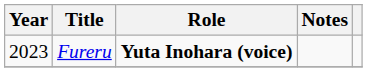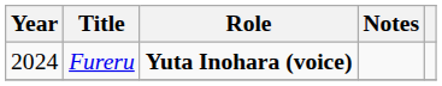Fureru | Year: 2023 -> 2024
